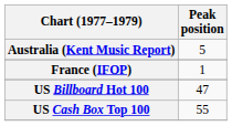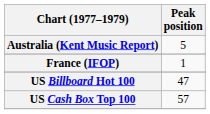US Cash Box Top 100 | Peak position: 55 -> 57
